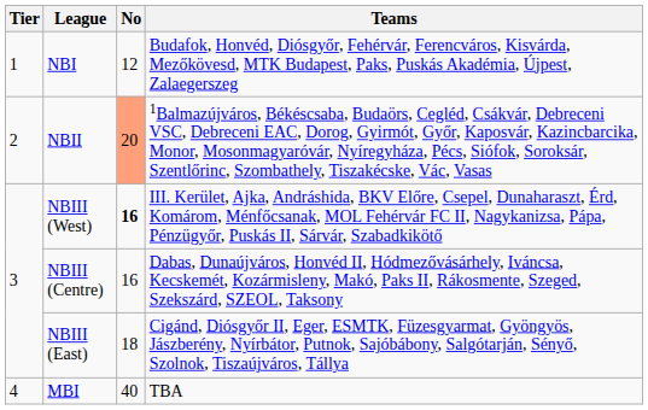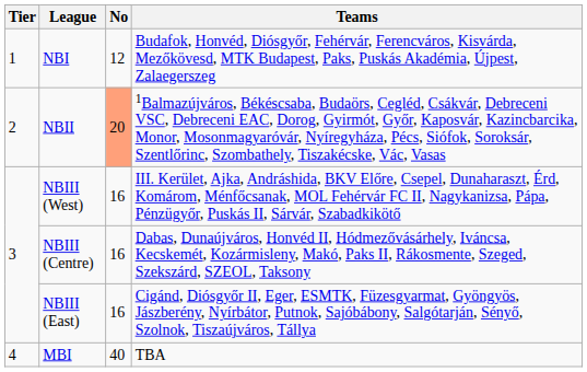NBIII (West) | No: bold -> normal
NBIII (East) | No: 18 -> 16
